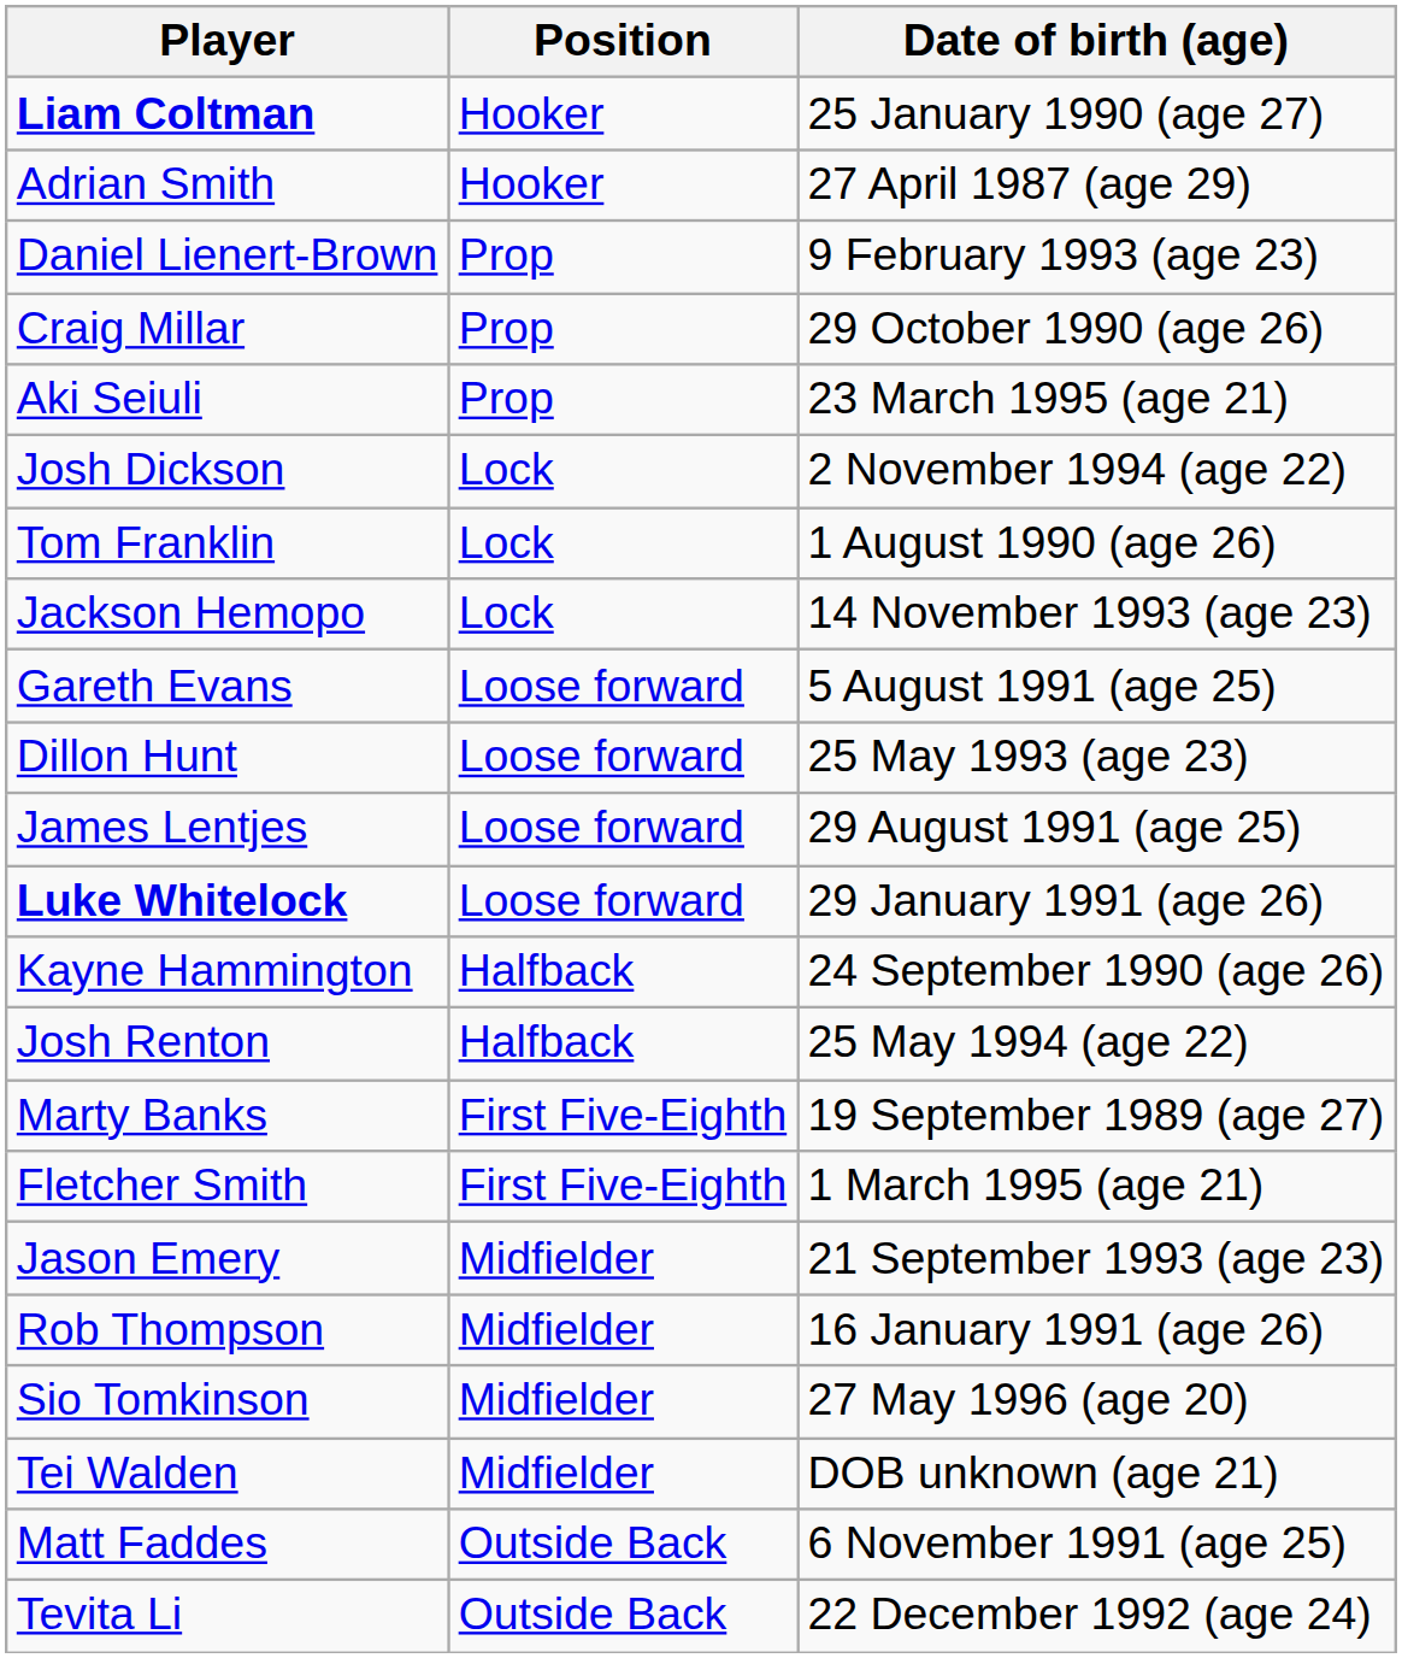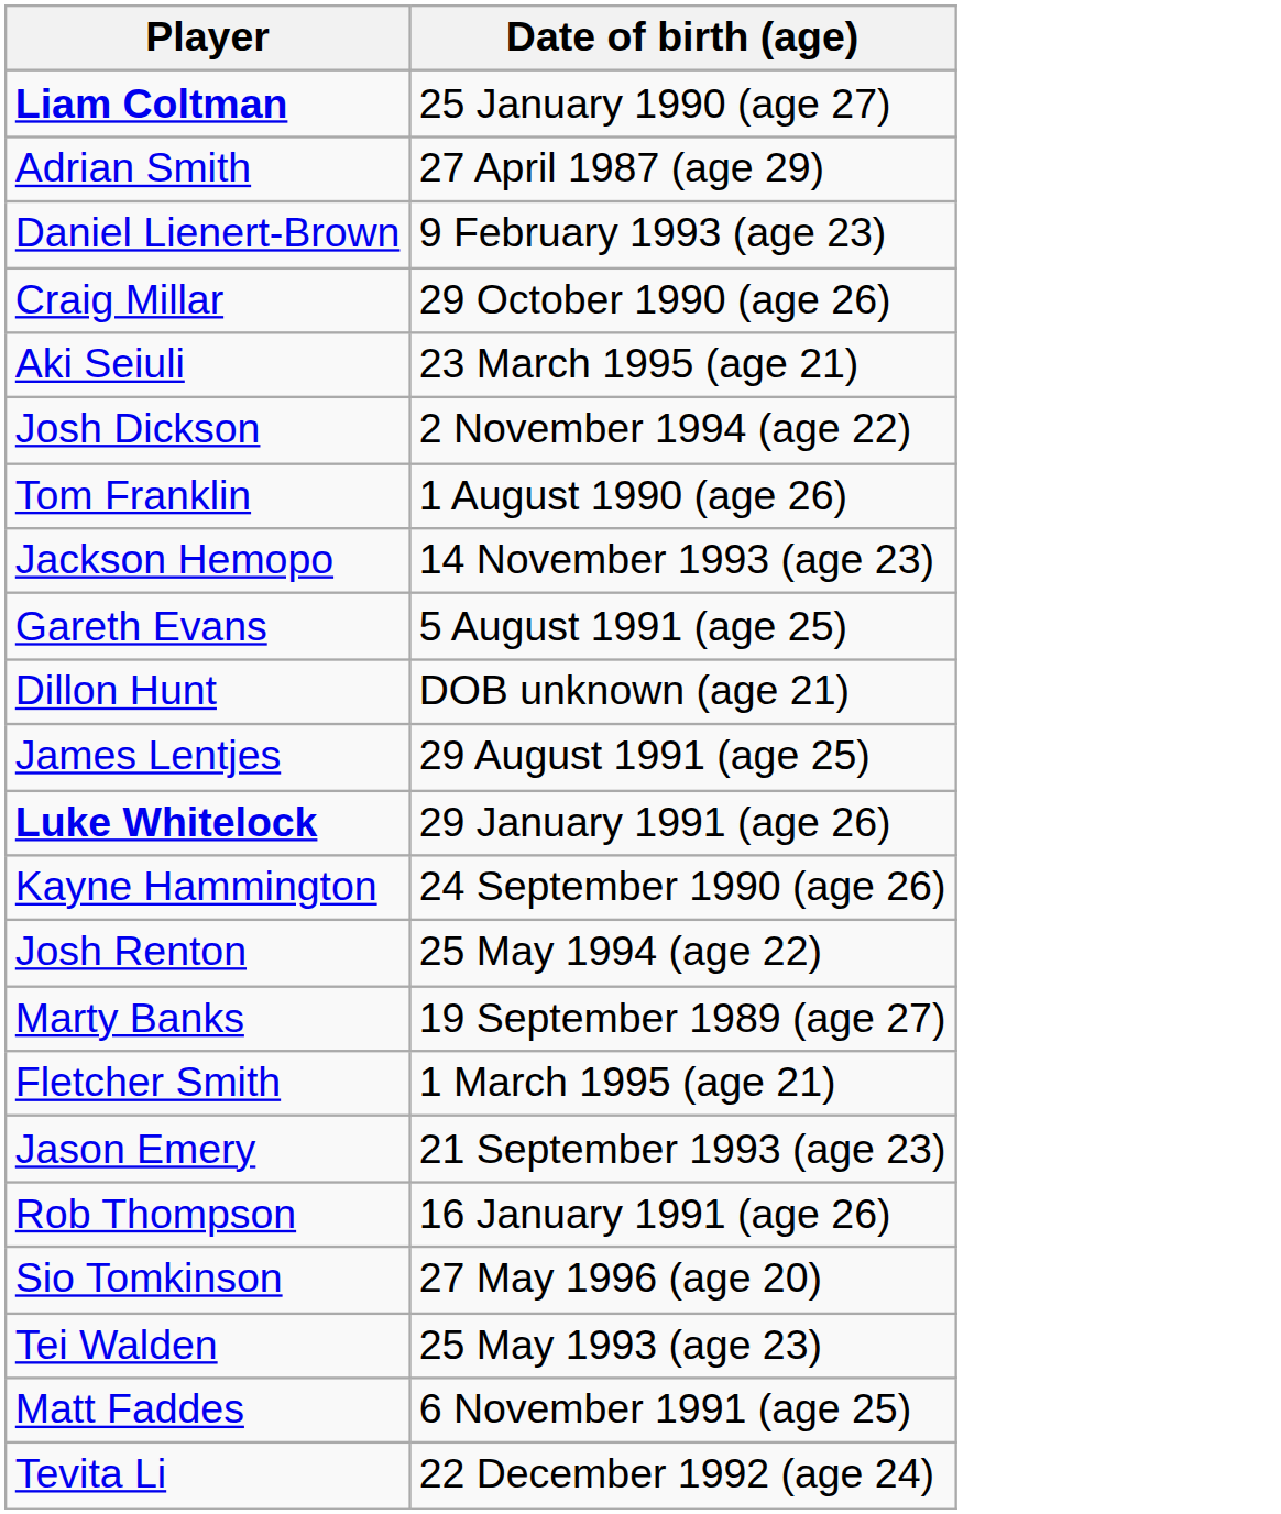- column: Position | Hooker | Hooker | Prop | Prop | Prop | Lock | Lock | Lock | Loose forward | Loose forward | Loose forward | Loose forward | Halfback | Halfback | First Five-Eighth | First Five-Eighth | Midfielder | Midfielder | Midfielder | Midfielder | Outside Back | Outside Back
Dillon Hunt | Date of birth (age): 25 May 1993 (age 23) -> DOB unknown (age 21)
Tei Walden | Date of birth (age): DOB unknown (age 21) -> 25 May 1993 (age 23)
